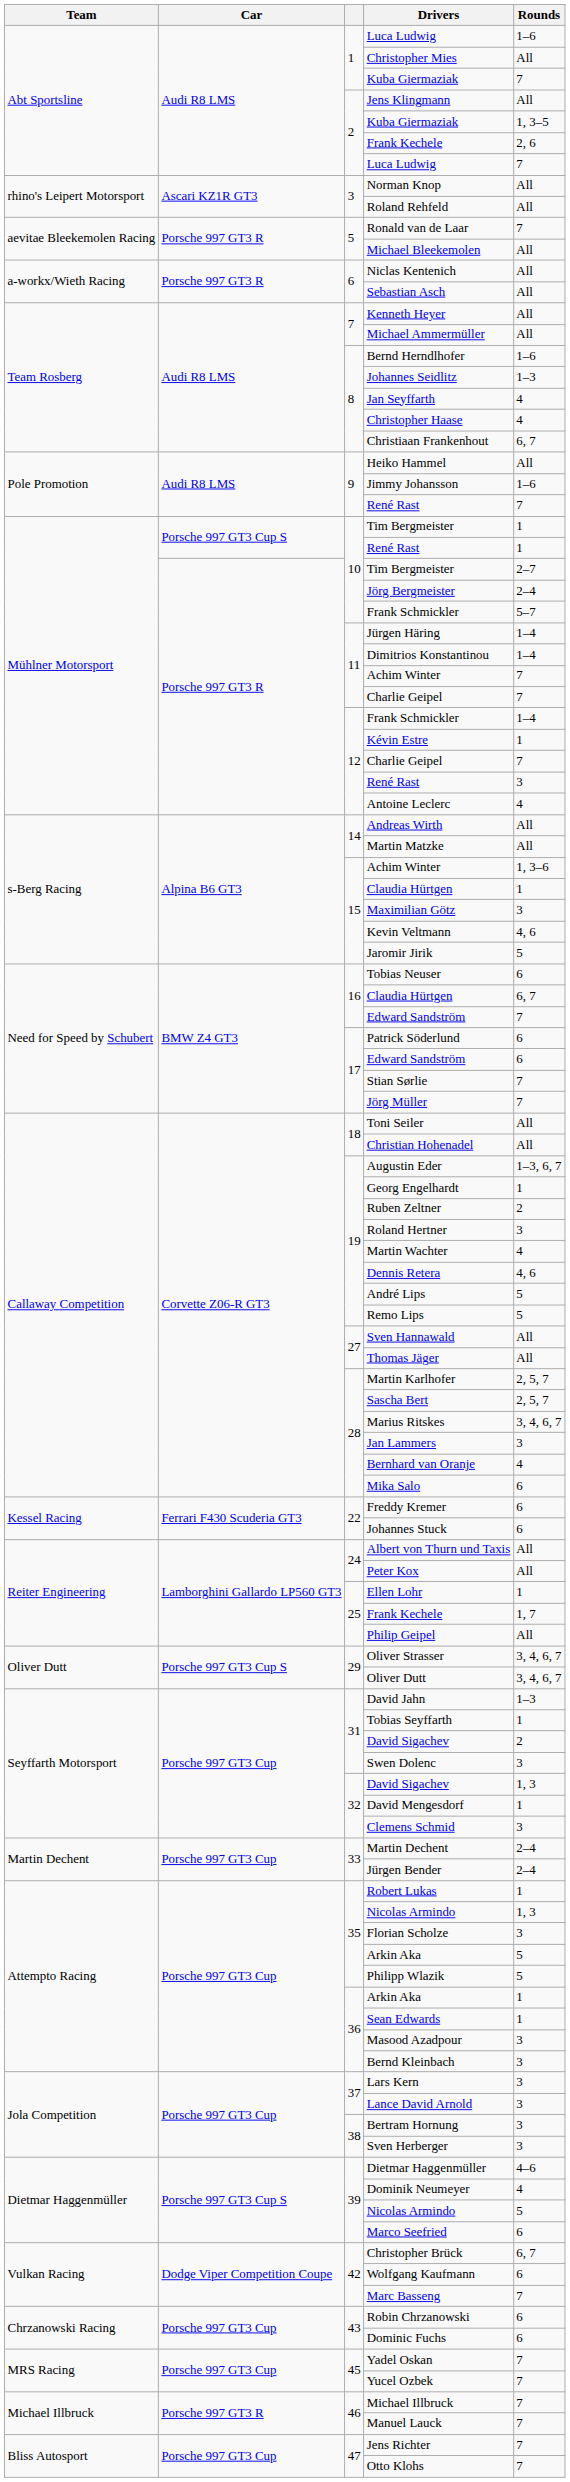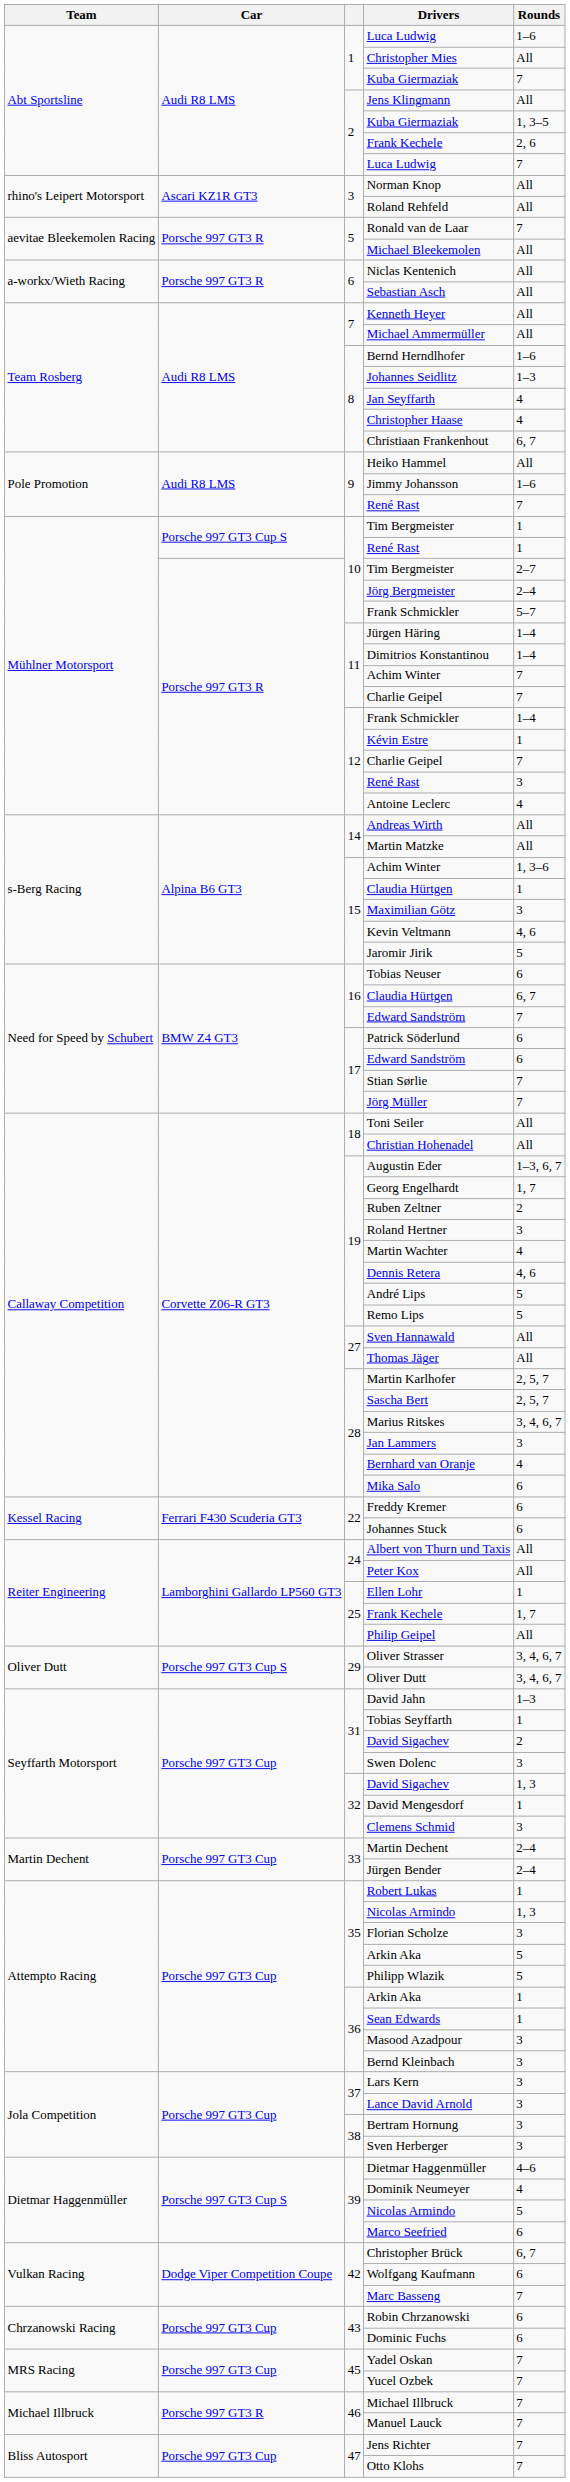Georg Engelhardt | Rounds: 1 -> 1, 7
